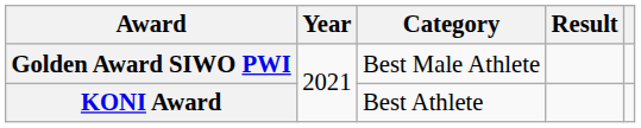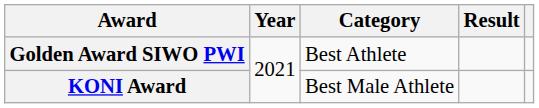Golden Award SIWO PWI | Category: Best Male Athlete -> Best Athlete
KONI Award | Category: Best Athlete -> Best Male Athlete
